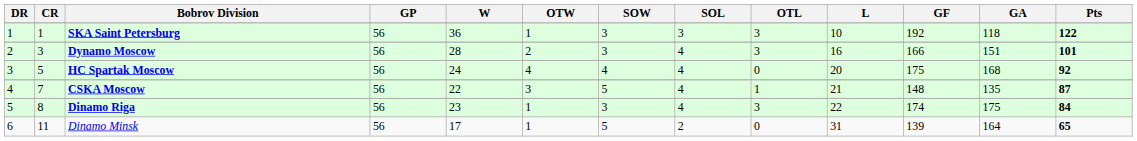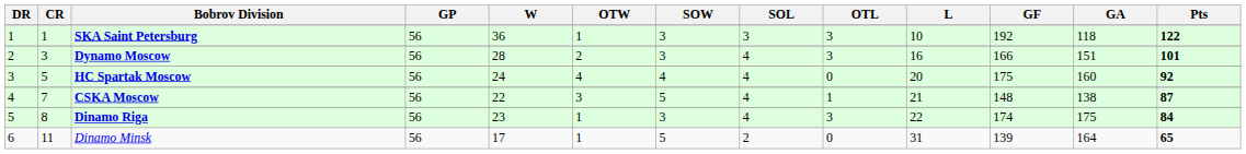HC Spartak Moscow | GA: 168 -> 160
CSKA Moscow | GA: 135 -> 138
